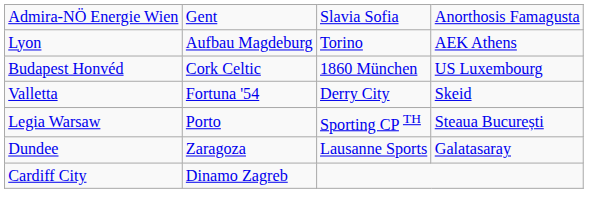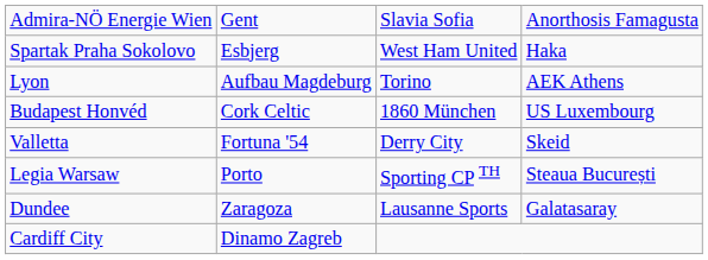+ row: Spartak Praha Sokolovo | Esbjerg | West Ham United | Haka
